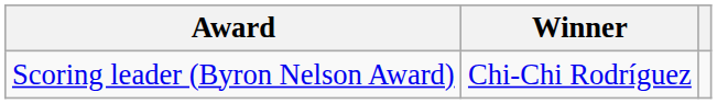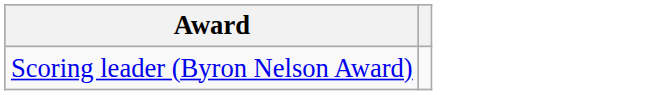- column: Winner | Chi-Chi Rodríguez
